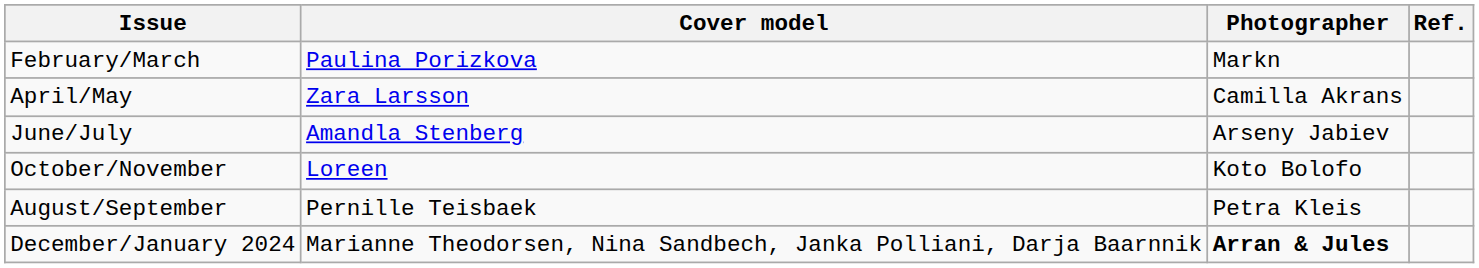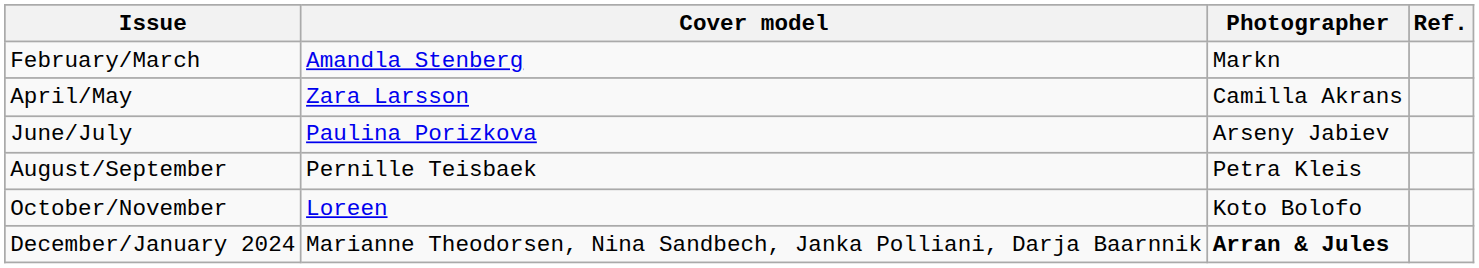February/March | Cover model: Paulina Porizkova -> Amandla Stenberg
June/July | Cover model: Amandla Stenberg -> Paulina Porizkova
rows swapped: August/September <-> October/November
